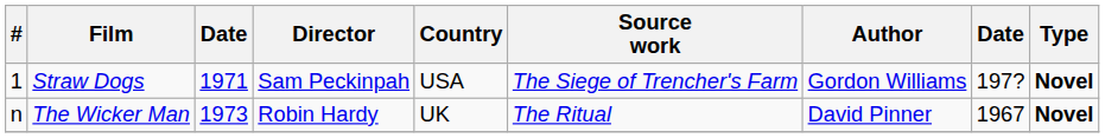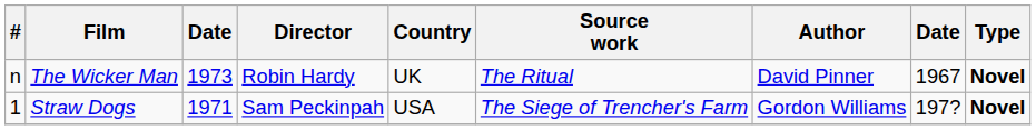rows swapped: Straw Dogs <-> The Wicker Man
